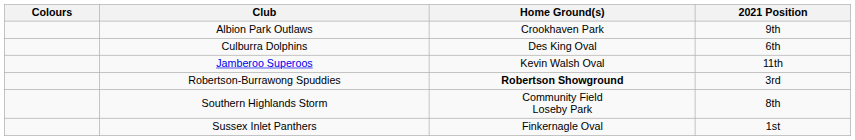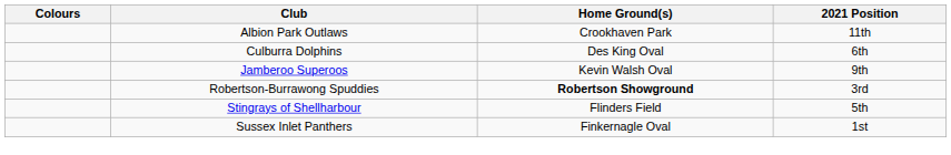Albion Park Outlaws | 2021 Position: 9th -> 11th
Jamberoo Superoos | 2021 Position: 11th -> 9th
+ row: Stingrays of Shellharbour | Flinders Field | 5th
- row: Southern Highlands Storm | Community Field Loseby Park | 8th
